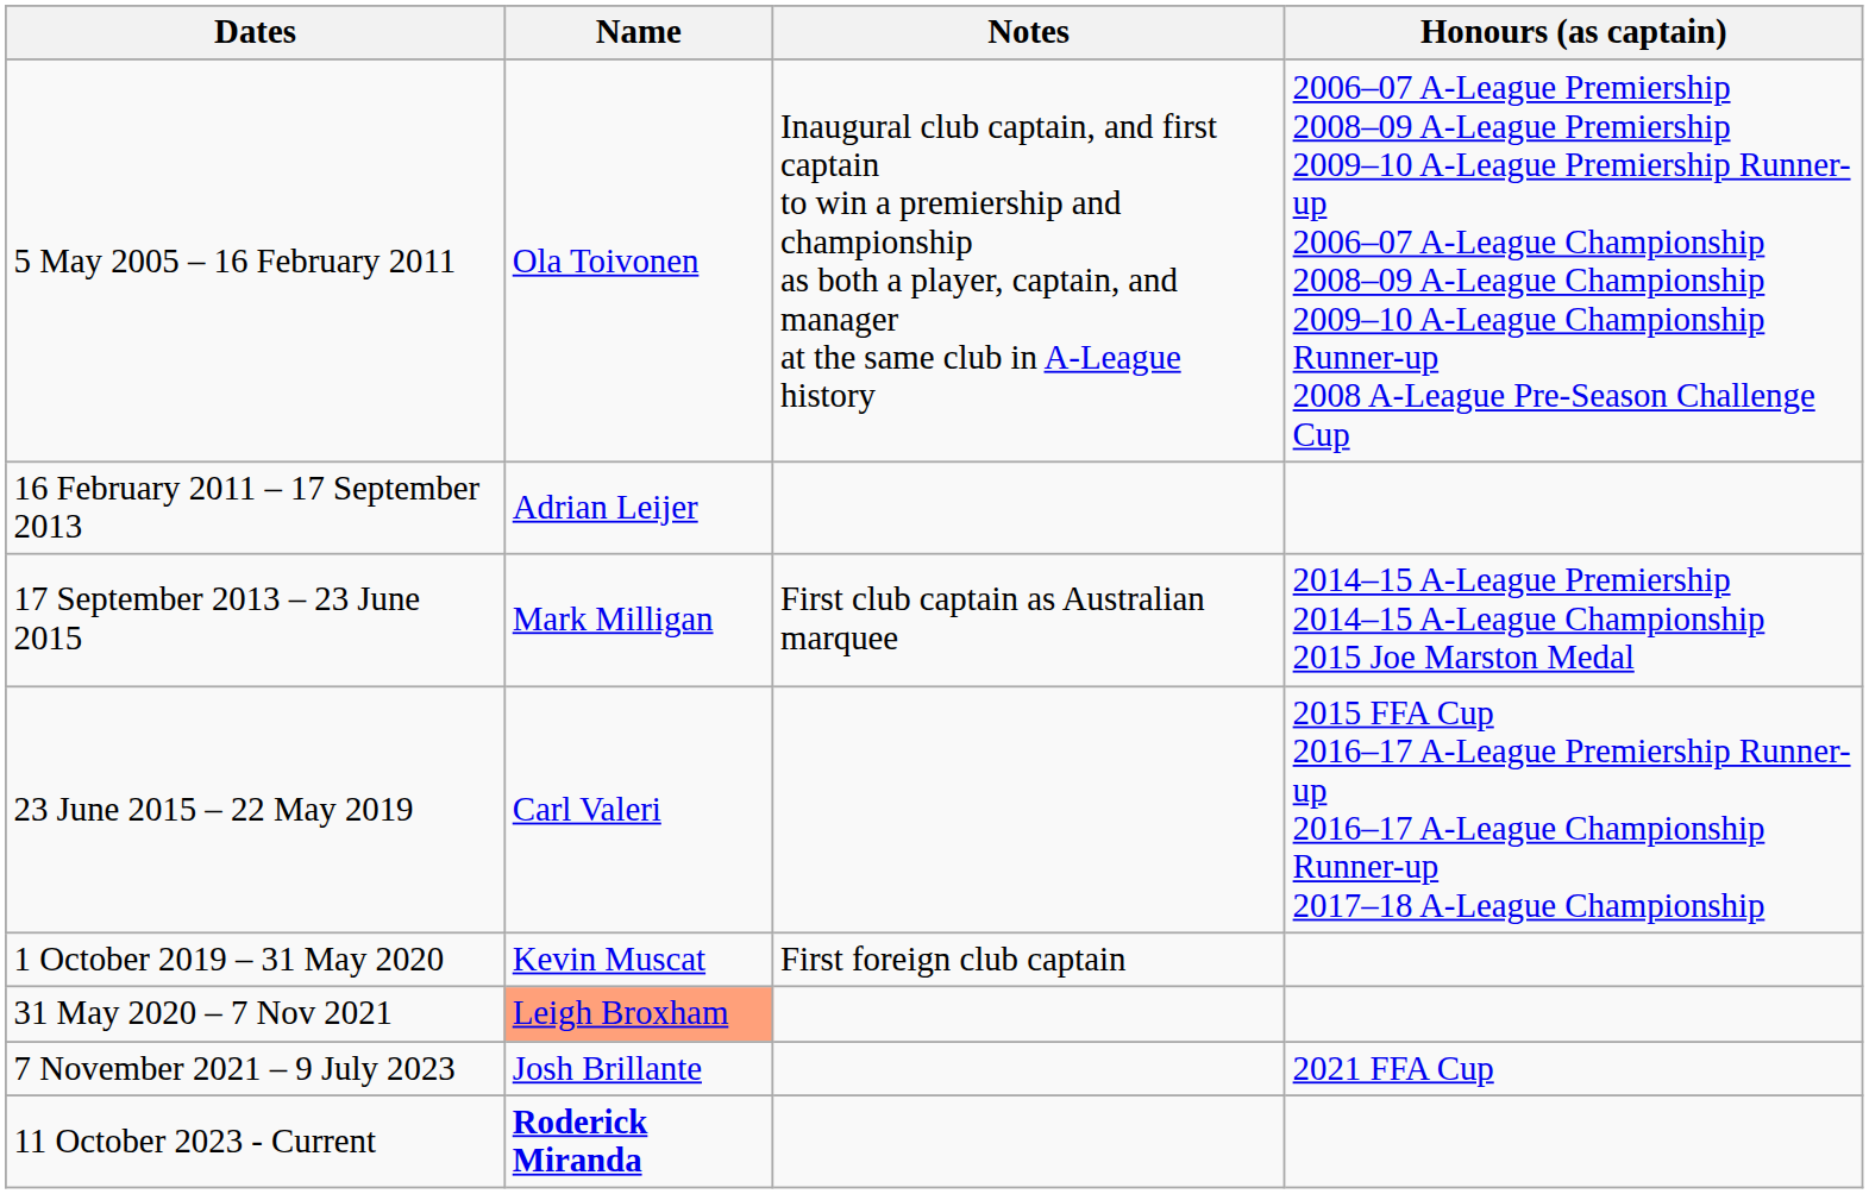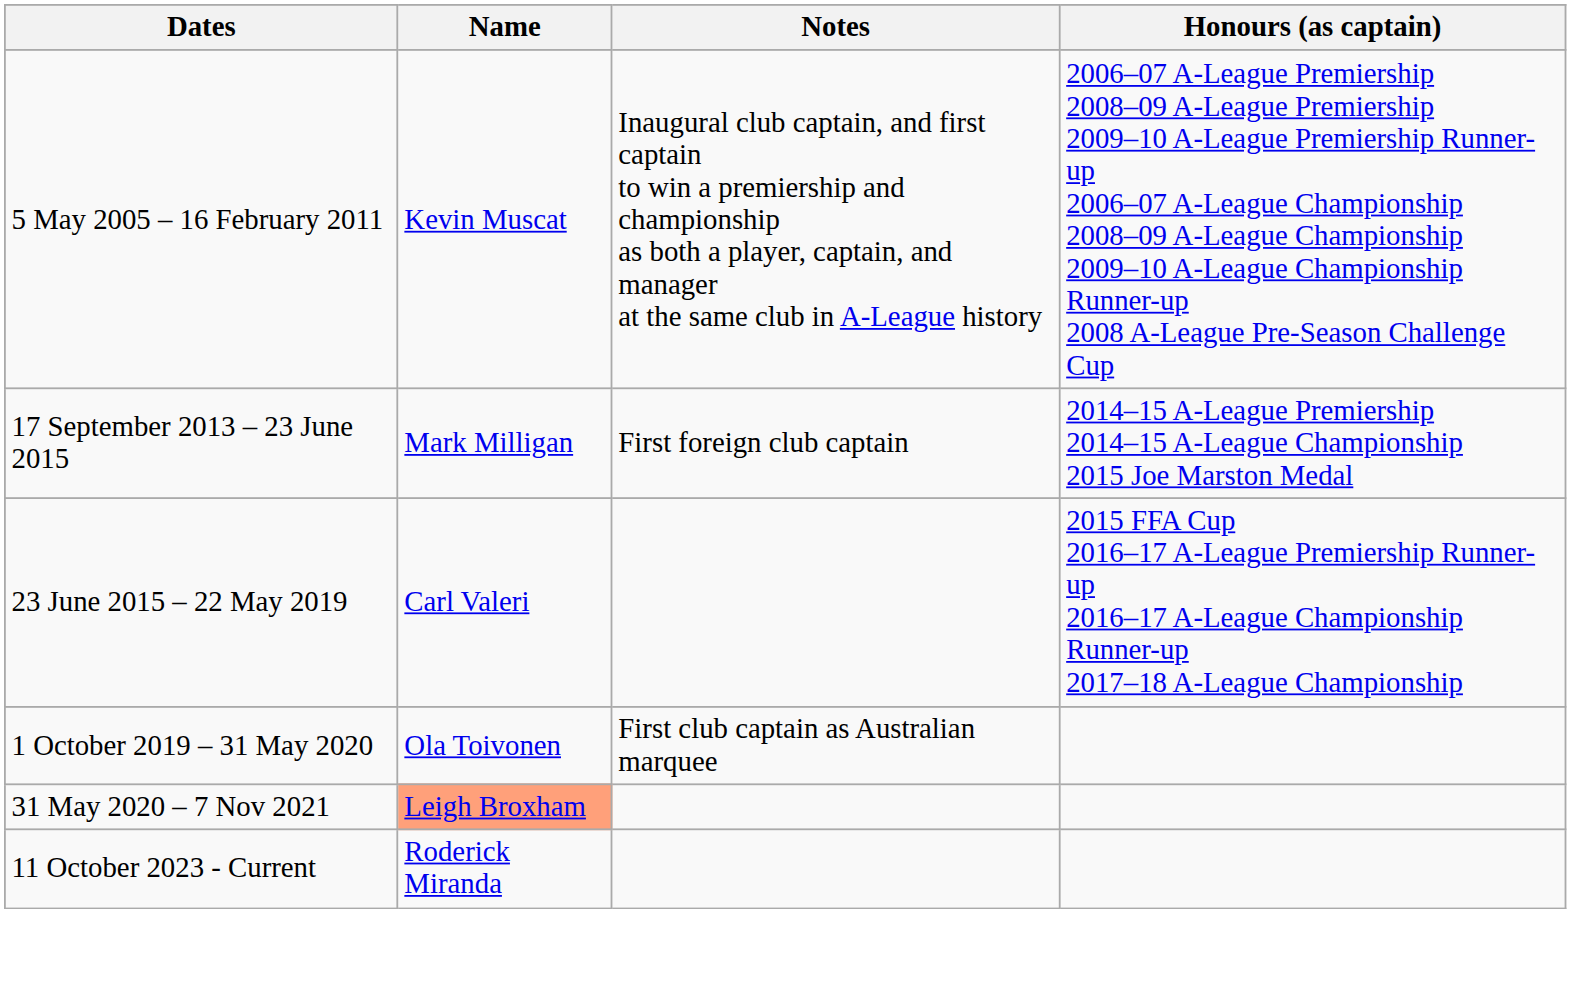5 May 2005 – 16 February 2011 | Name: Ola Toivonen -> Kevin Muscat
- row: 16 February 2011 – 17 September 2013 | Adrian Leijer
17 September 2013 – 23 June 2015 | Notes: First club captain as Australian marquee -> First foreign club captain
1 October 2019 – 31 May 2020 | Name: Kevin Muscat -> Ola Toivonen
1 October 2019 – 31 May 2020 | Notes: First foreign club captain -> First club captain as Australian marquee
- row: 7 November 2021 – 9 July 2023 | Josh Brillante | 2021 FFA Cup
11 October 2023 - Current | Name: bold -> normal
